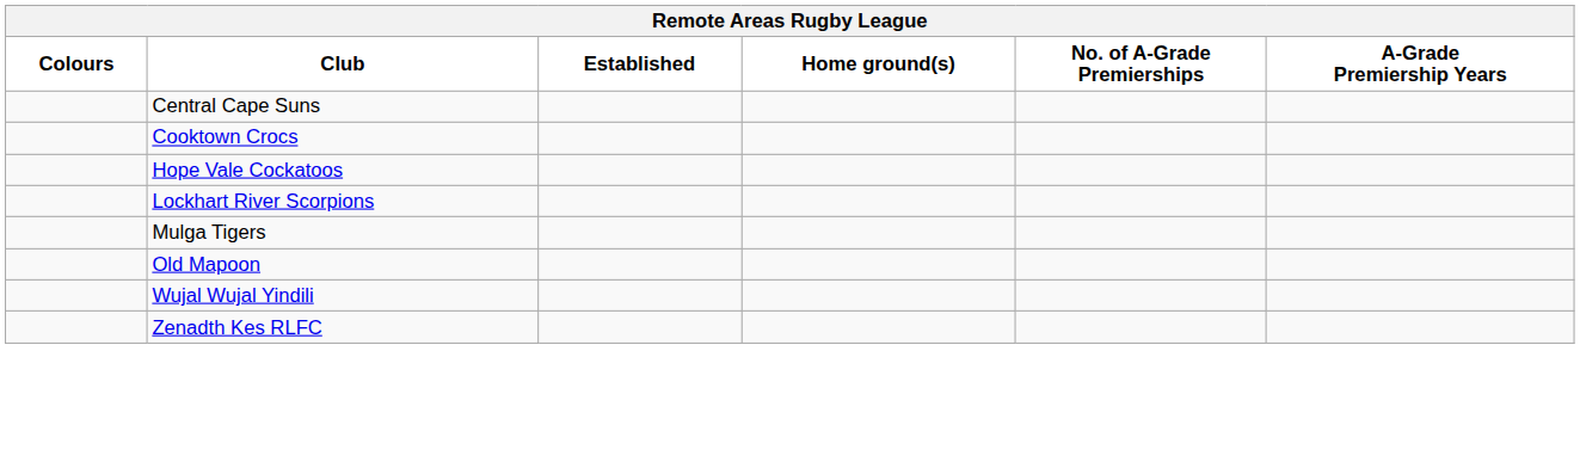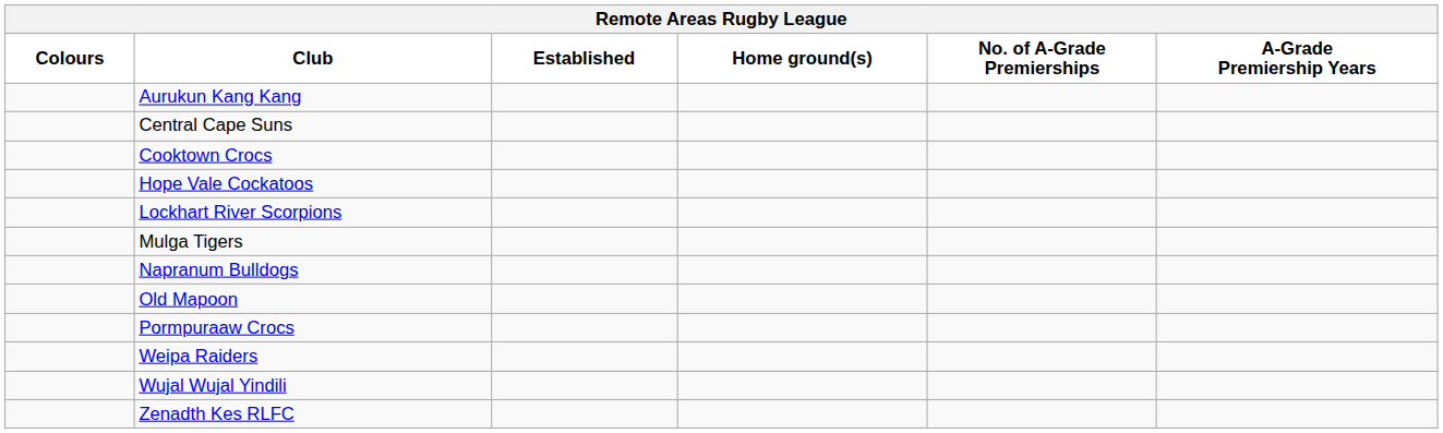+ row: Aurukun Kang Kang
+ row: Napranum Bulldogs
+ row: Pormpuraaw Crocs
+ row: Weipa Raiders
